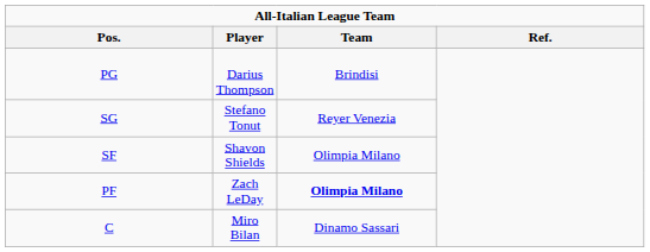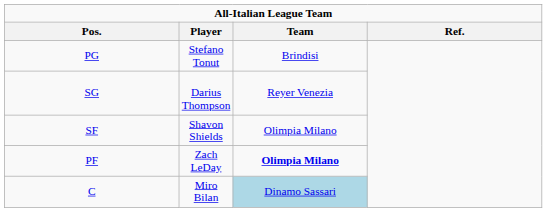PG | Player: Darius Thompson -> Stefano Tonut
SG | Player: Stefano Tonut -> Darius Thompson
C | Team: no background -> lightblue background
